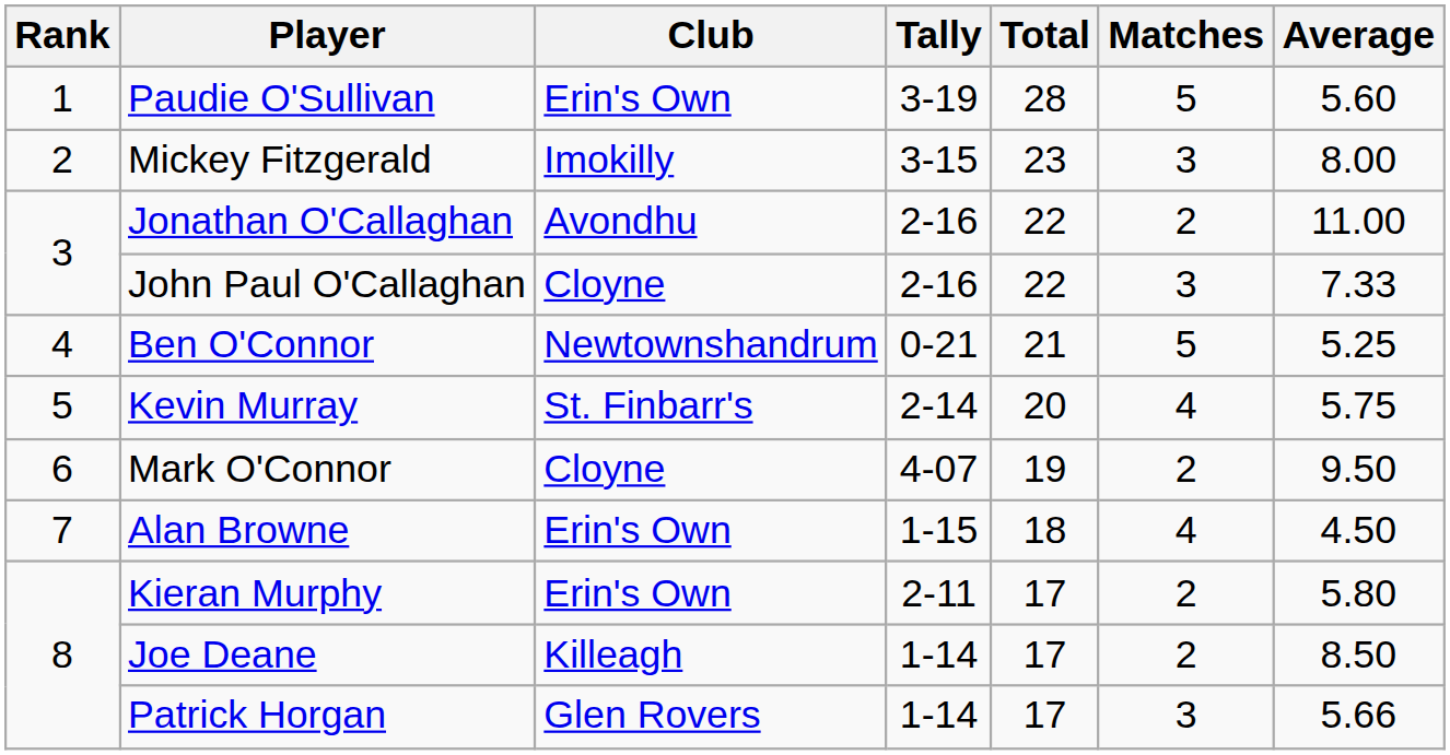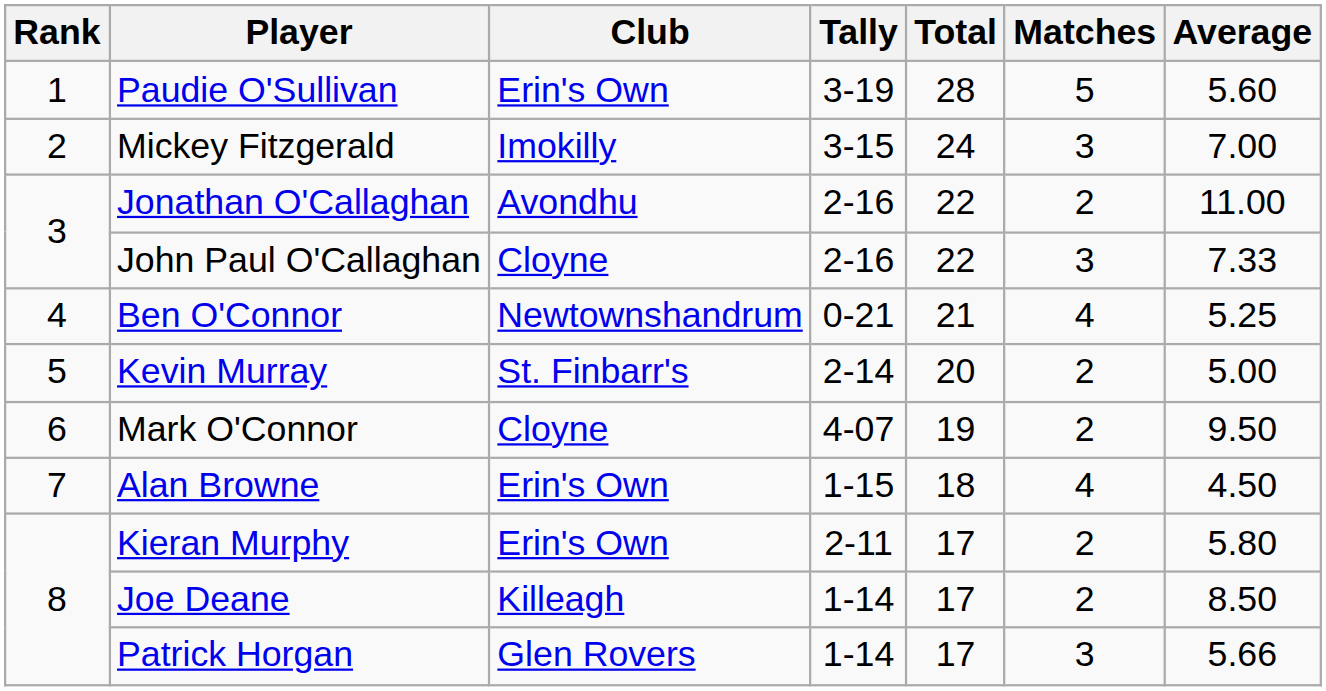Mickey Fitzgerald | Total: 23 -> 24
Mickey Fitzgerald | Average: 8.00 -> 7.00
Ben O'Connor | Matches: 5 -> 4
Kevin Murray | Matches: 4 -> 2
Kevin Murray | Average: 5.75 -> 5.00
